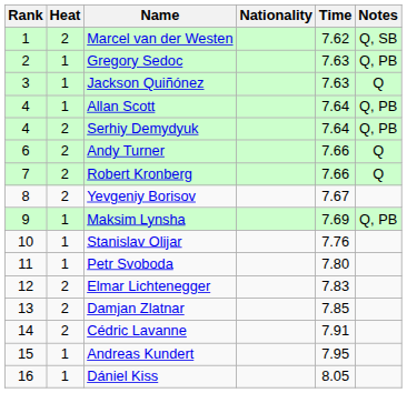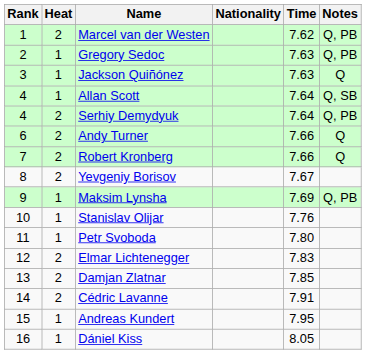Marcel van der Westen | Notes: Q, SB -> Q, PB
Allan Scott | Notes: Q, PB -> Q, SB
